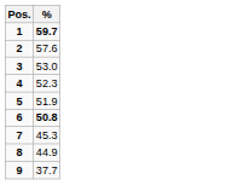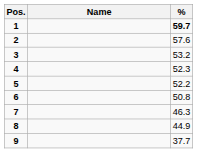+ column: Name
3 | %: 53.0 -> 53.2
5 | %: 51.9 -> 52.2
6 | %: bold -> normal
7 | %: 45.3 -> 46.3
